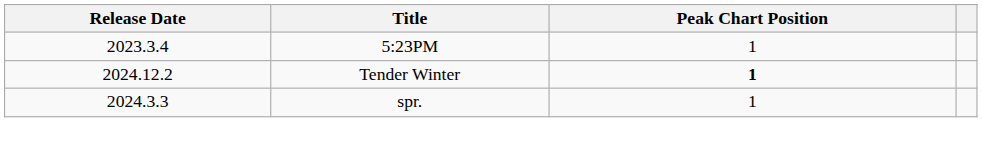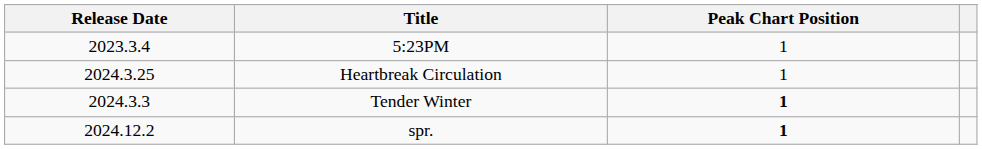+ row: 2024.3.25 | Heartbreak Circulation | 1
Tender Winter | Release Date: 2024.12.2 -> 2024.3.3
spr. | Release Date: 2024.3.3 -> 2024.12.2
spr. | Peak Chart Position: normal -> bold
